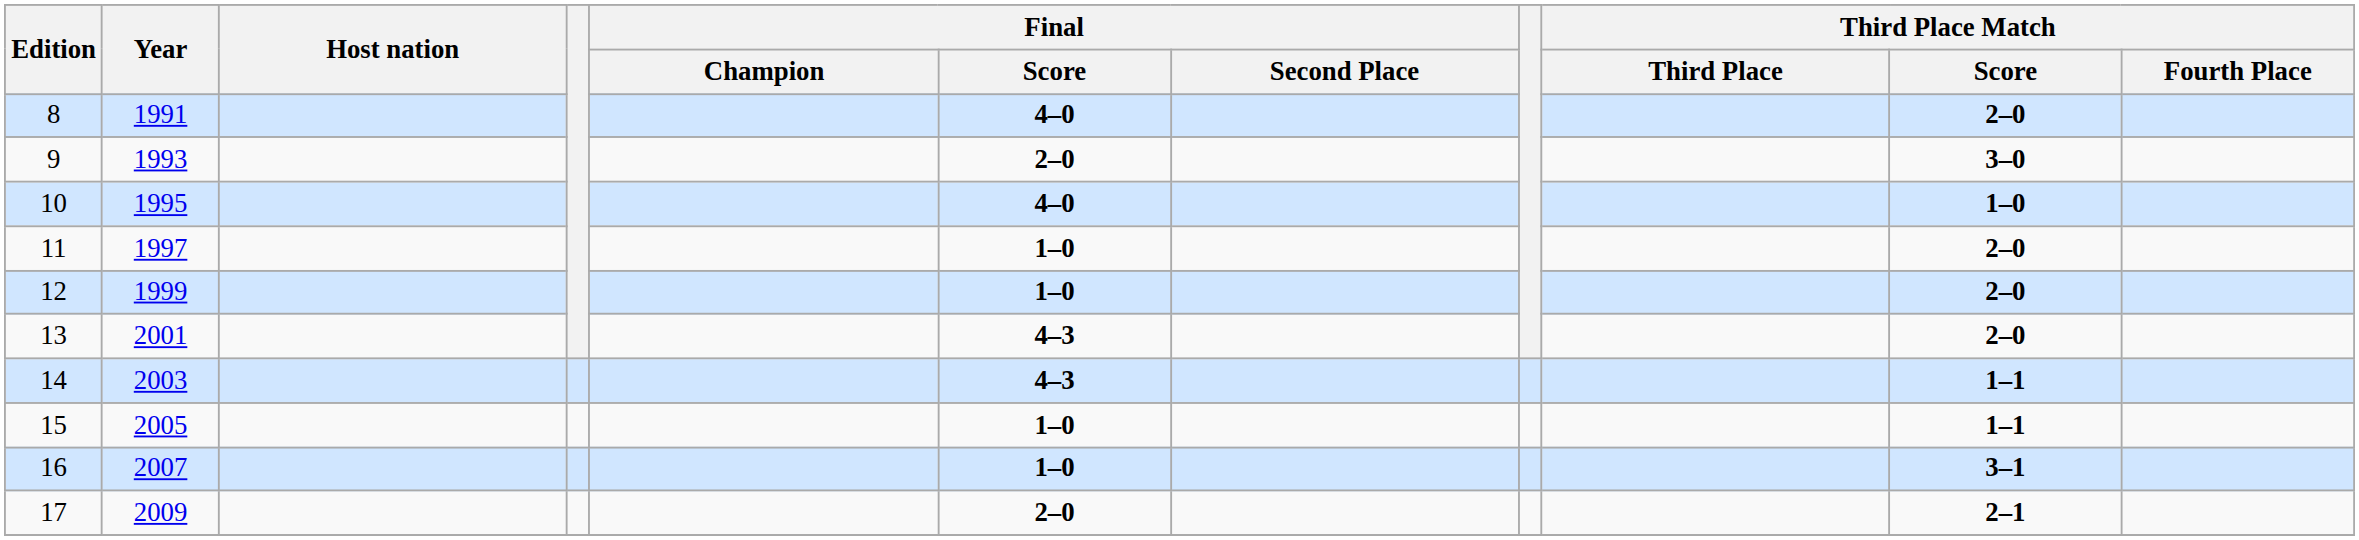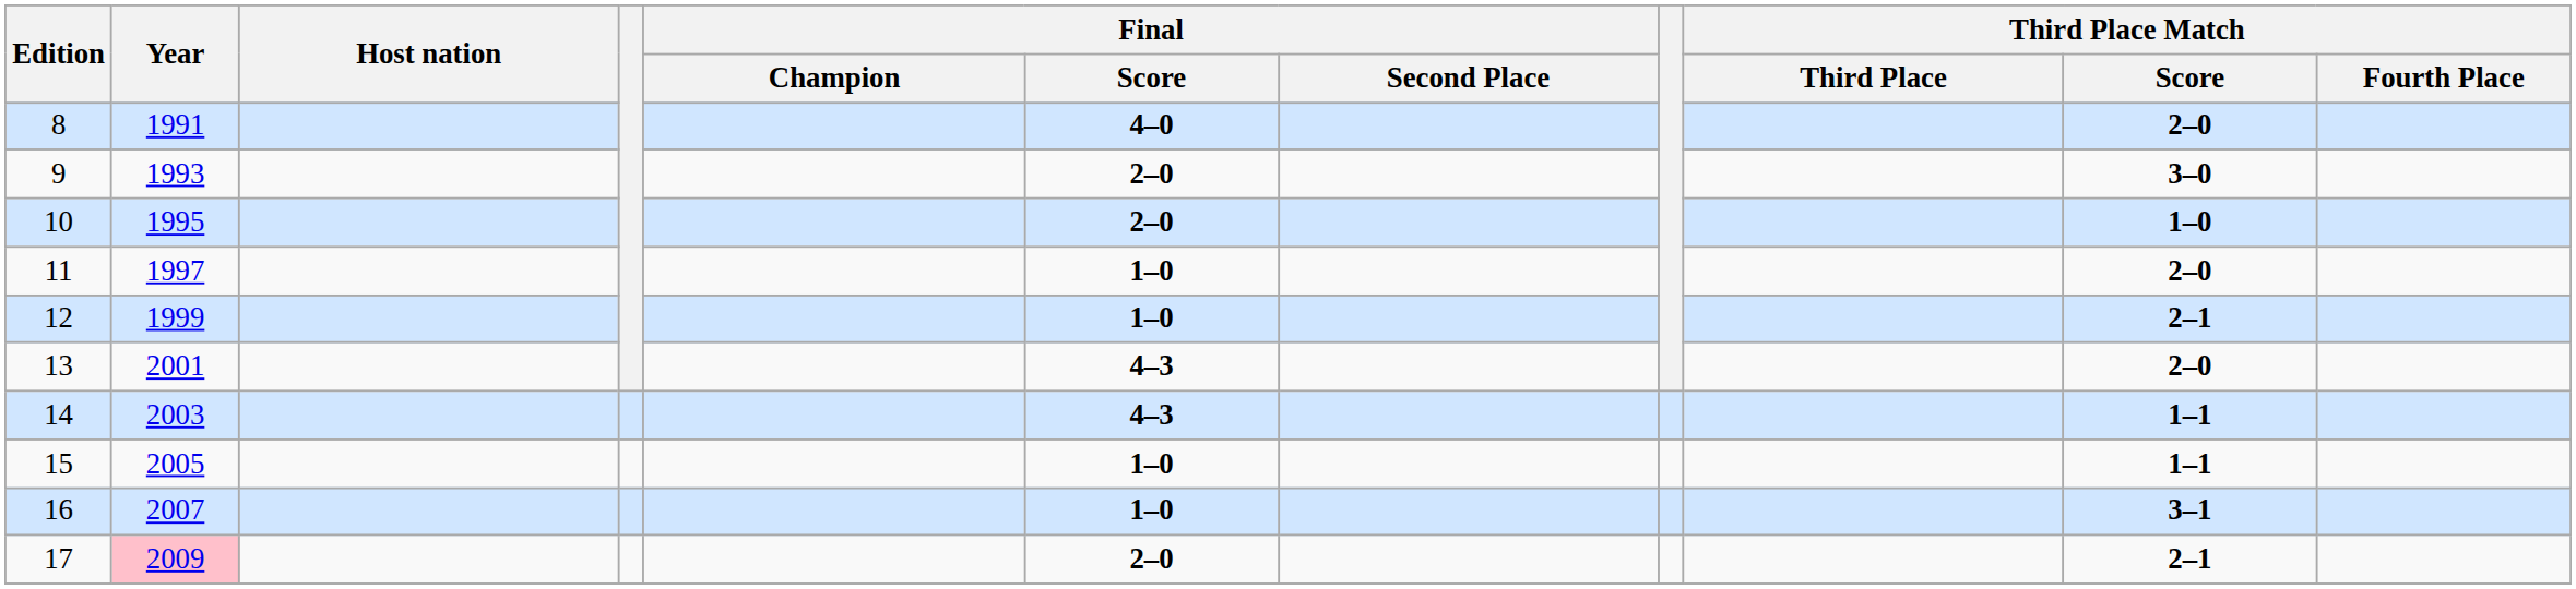10 | Final / Score: 4–0 -> 2–0
12 | Third Place Match / Score: 2–0 -> 2–1
17 | Year: no background -> pink background
